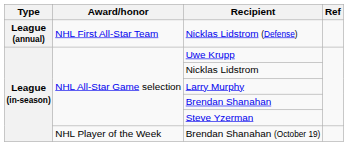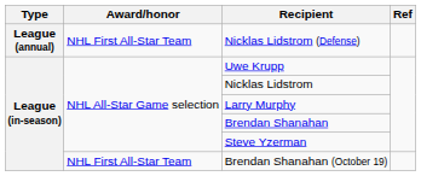Brendan Shanahan (October 19) | Award/honor: NHL Player of the Week -> NHL First All-Star Team
